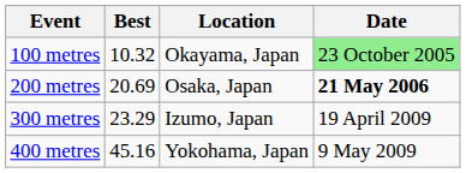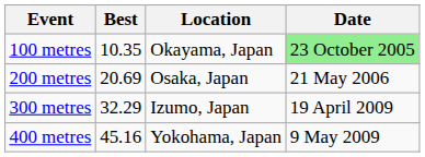100 metres | Best: 10.32 -> 10.35
200 metres | Date: bold -> normal
300 metres | Best: 23.29 -> 32.29
